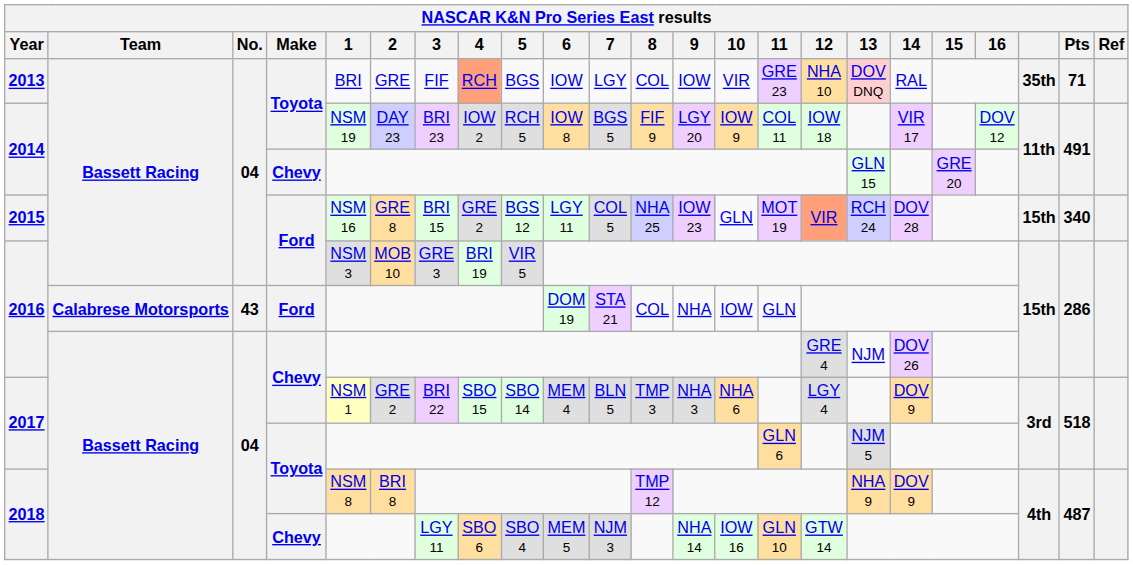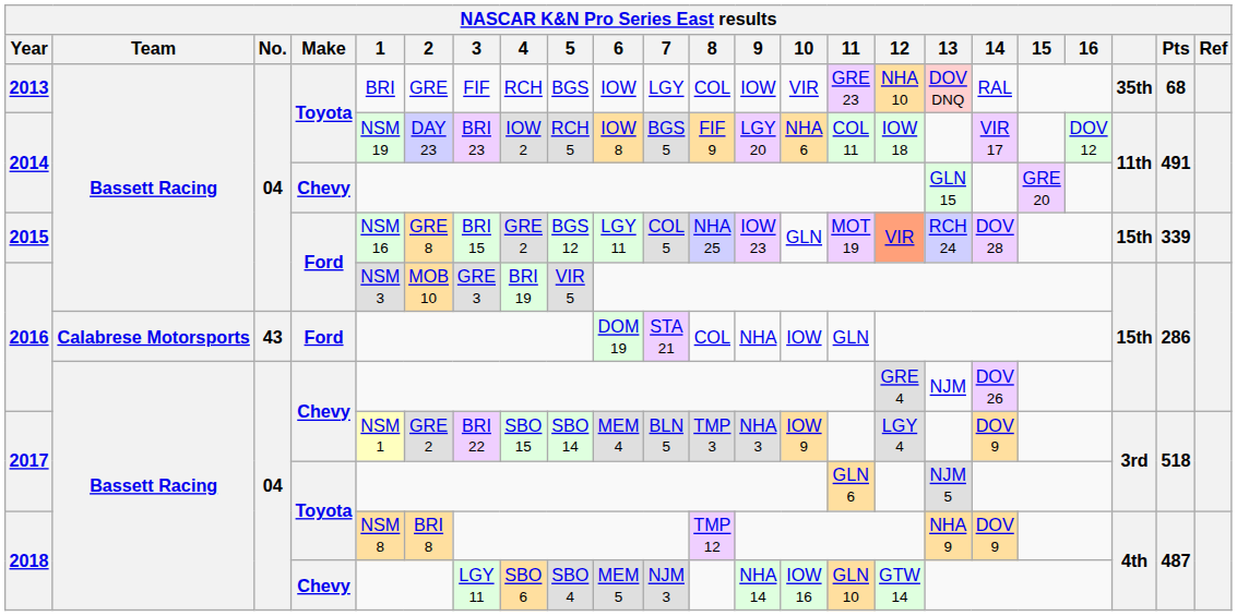2013 | 4: lightsalmon background -> no background
2013 | Pts: 71 -> 68
2014 / Toyota | 10: IOW 9 -> NHA 6
2015 | Pts: 340 -> 339
2017 / Chevy | 10: NHA 6 -> IOW 9
